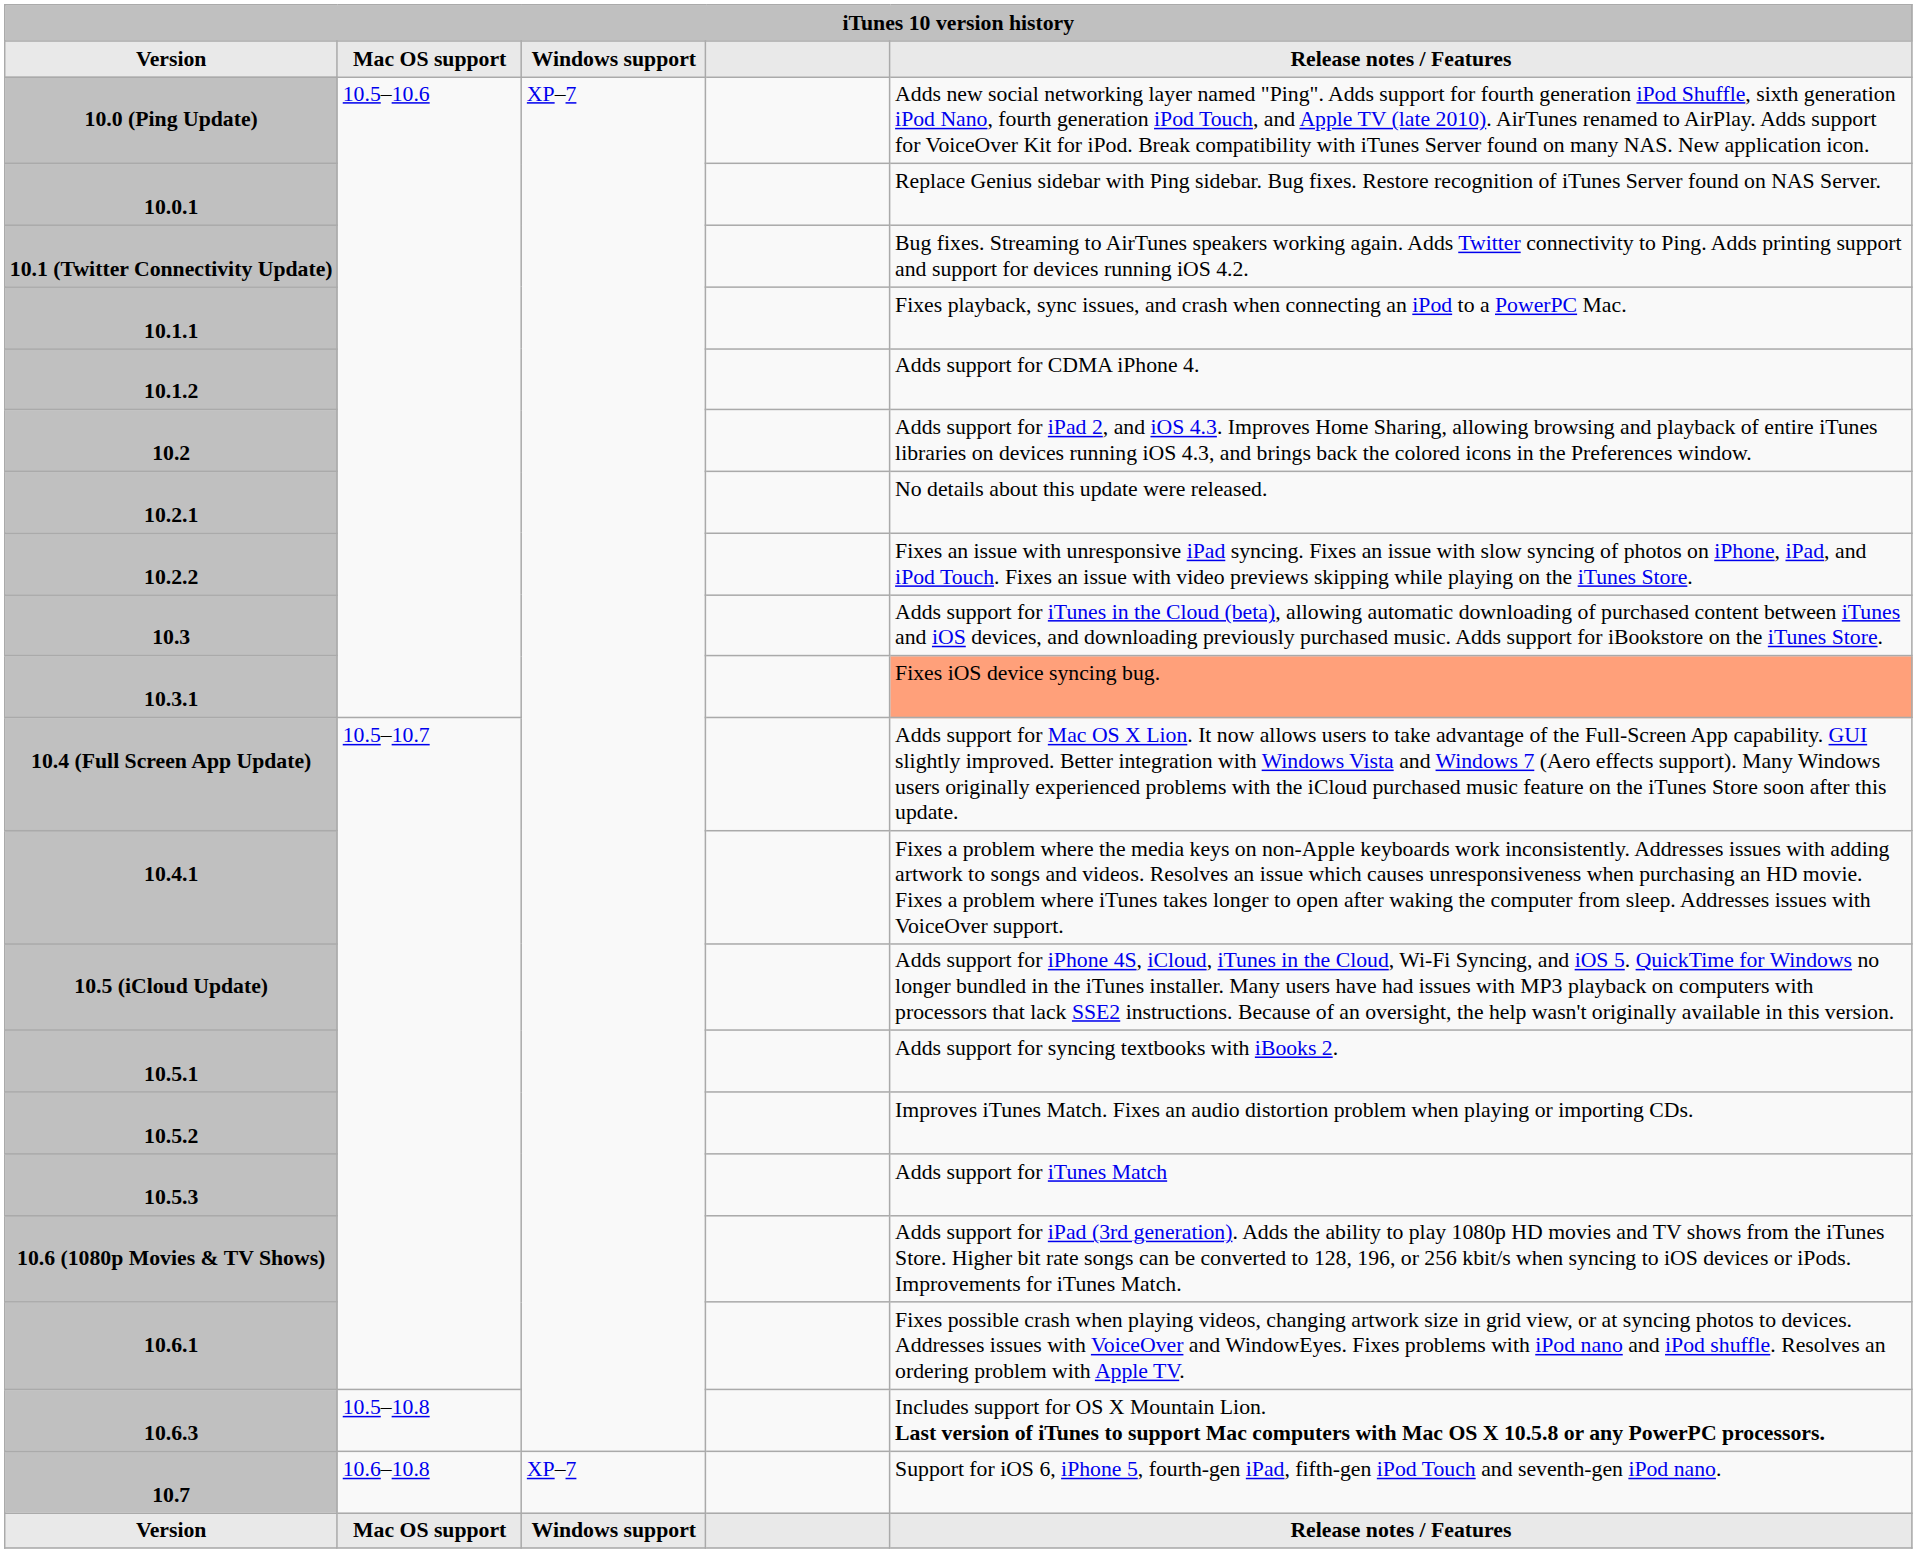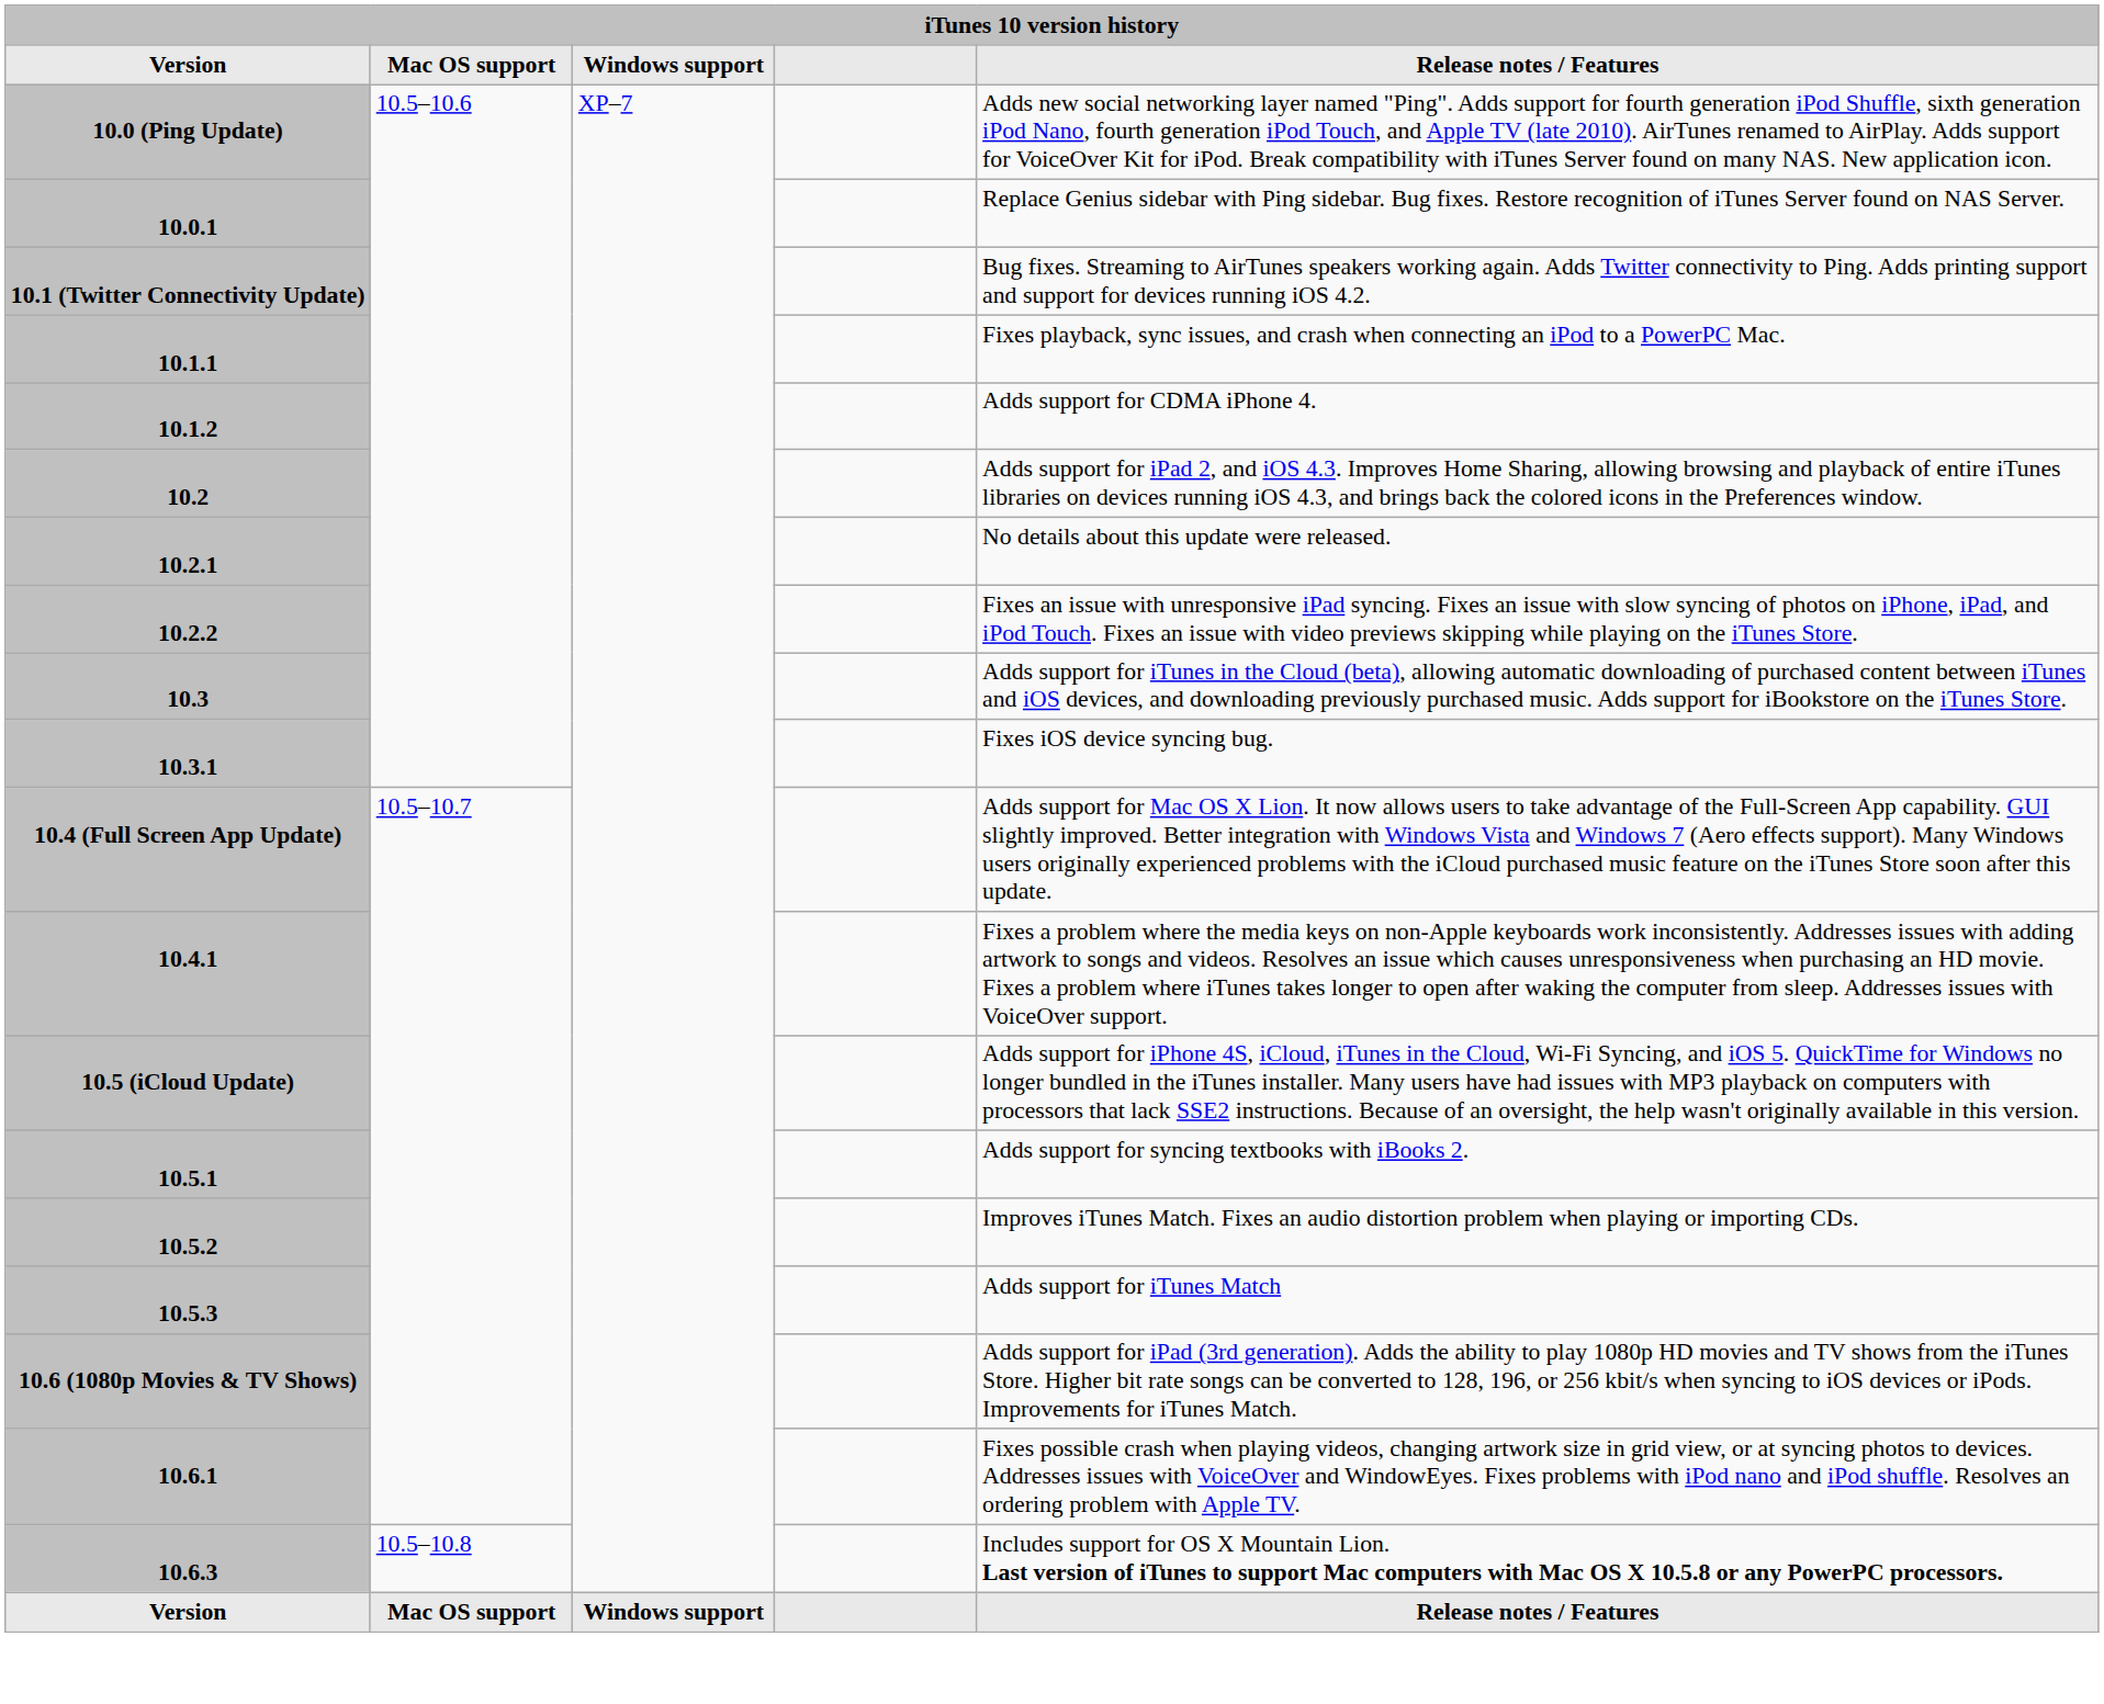10.3.1 | Release notes / Features: lightsalmon background -> no background
- row: 10.7 | 10.6–10.8 | XP–7 | Support for iOS 6, iPhone 5, fourth-gen iPad, fifth-gen iPod Touch and seventh-gen iPod nano.
